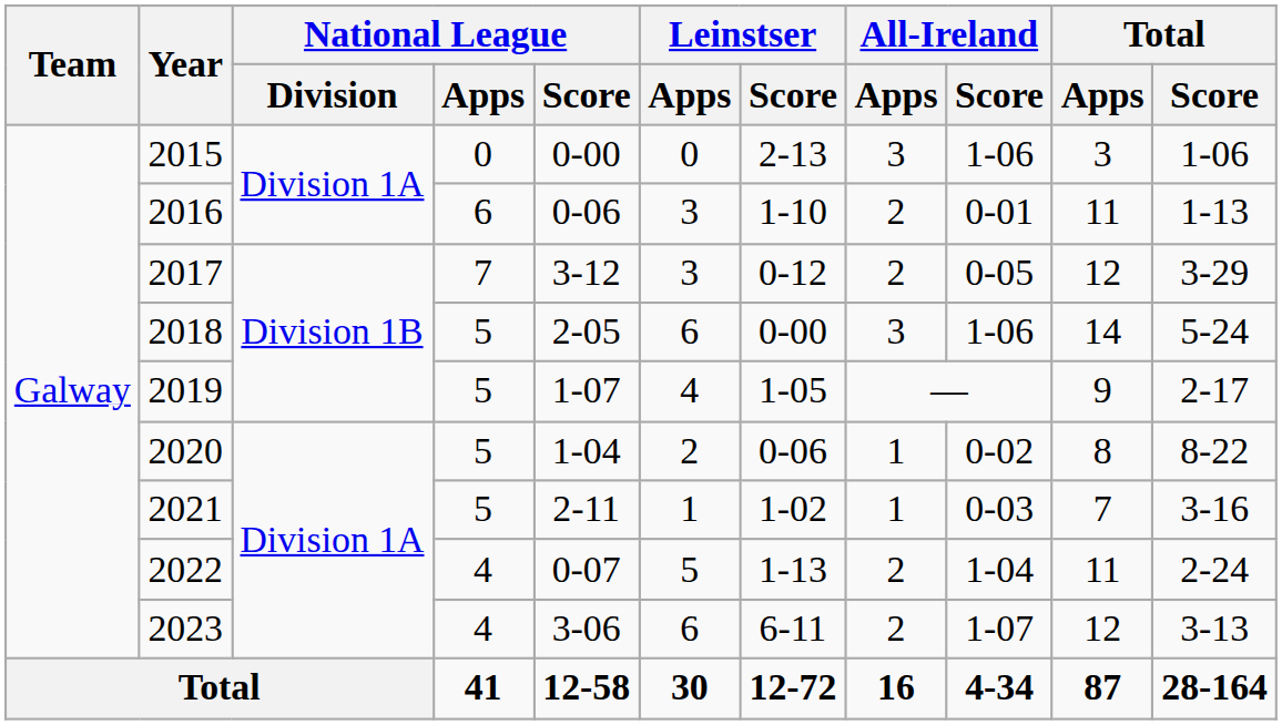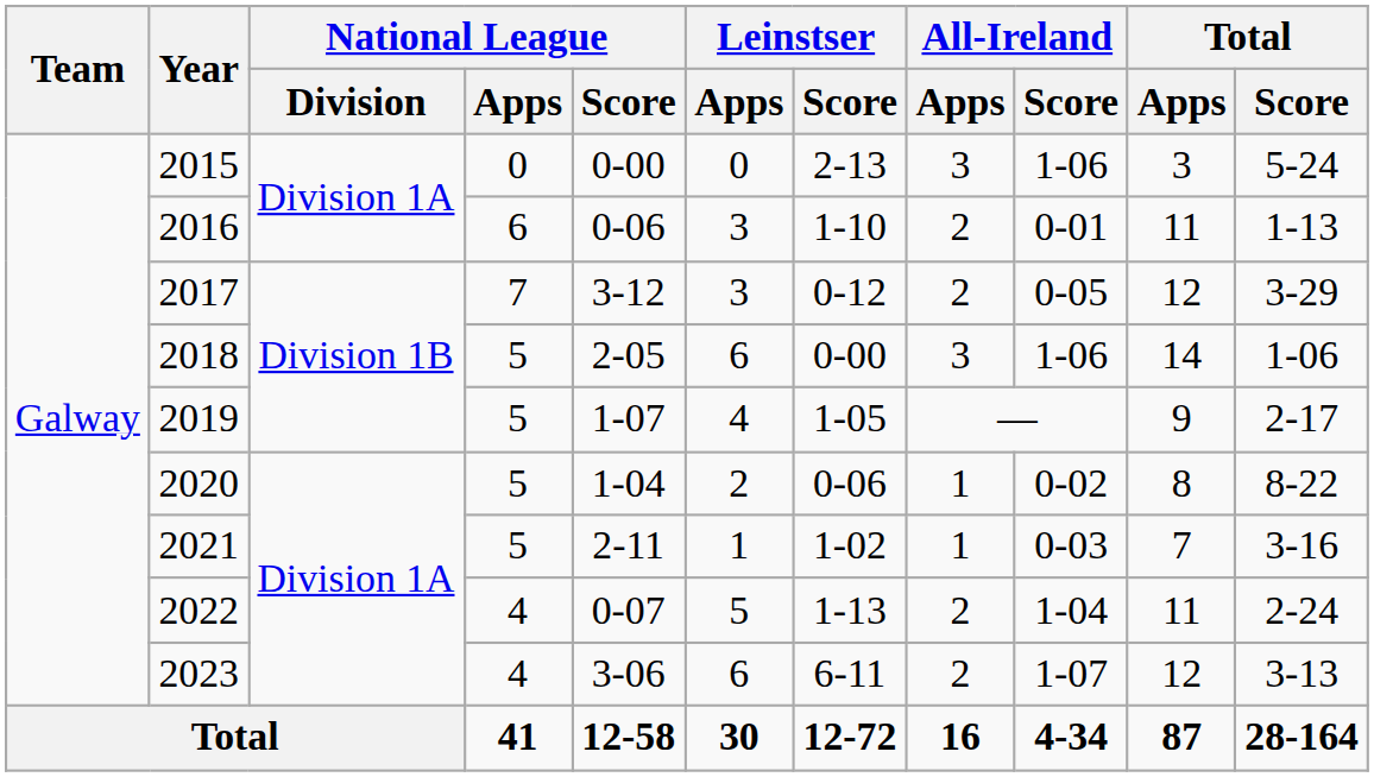2015 | Total / Score: 1-06 -> 5-24
2018 | Total / Score: 5-24 -> 1-06
